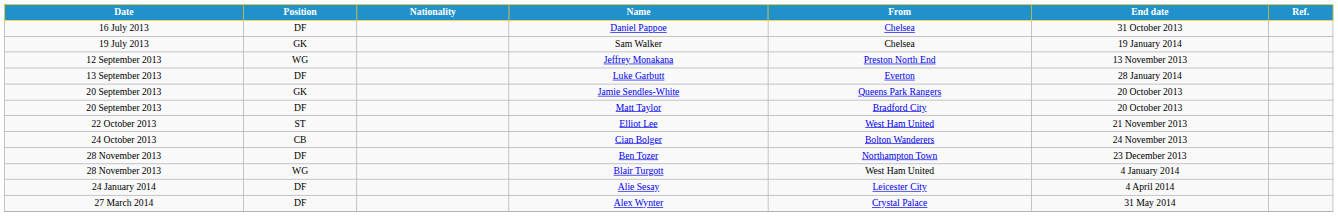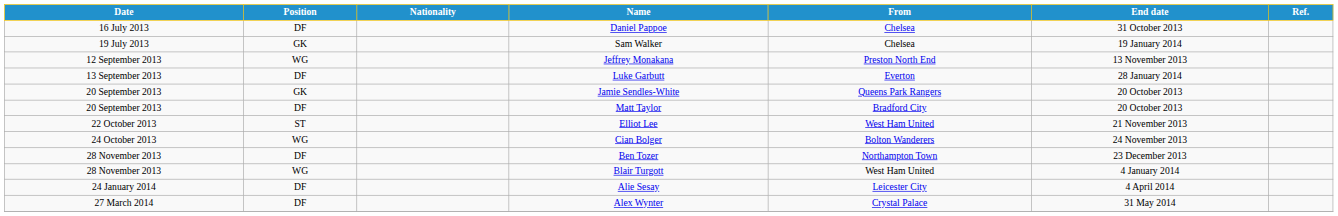Cian Bolger | Position: CB -> WG
